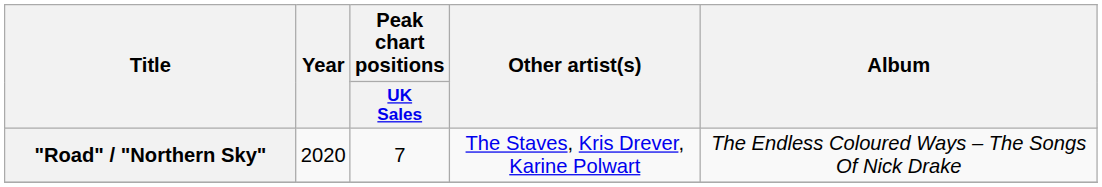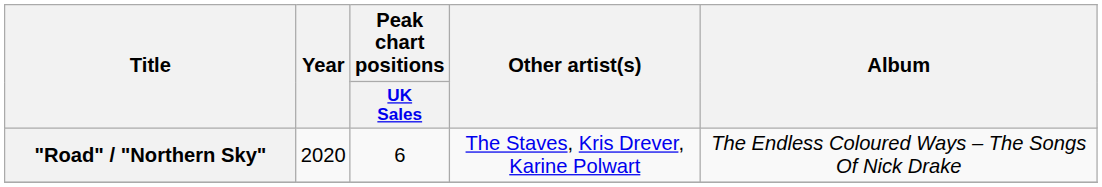"Road" / "Northern Sky" | Peak chart positions / UK Sales: 7 -> 6
